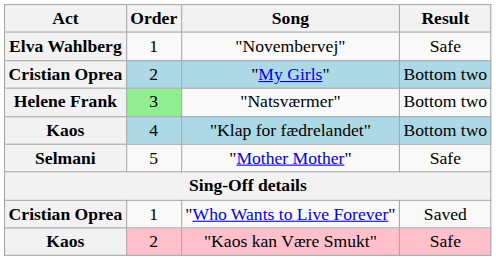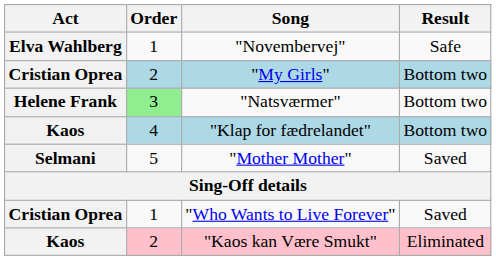"Mother Mother" | Result: Safe -> Saved
"Kaos kan Være Smukt" | Result: Safe -> Eliminated
